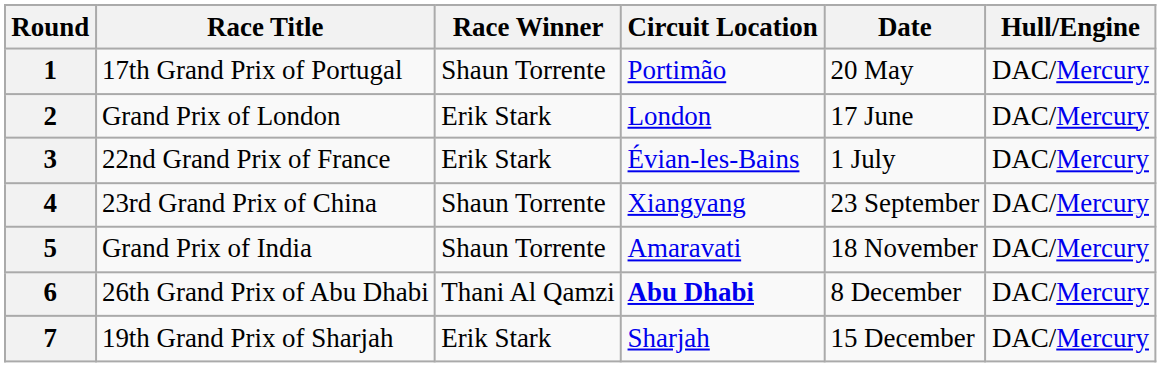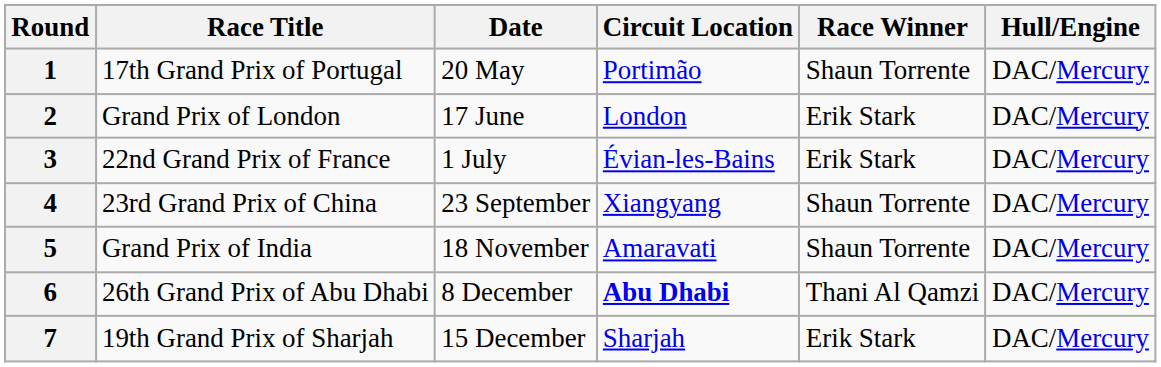columns swapped: Date <-> Race Winner
